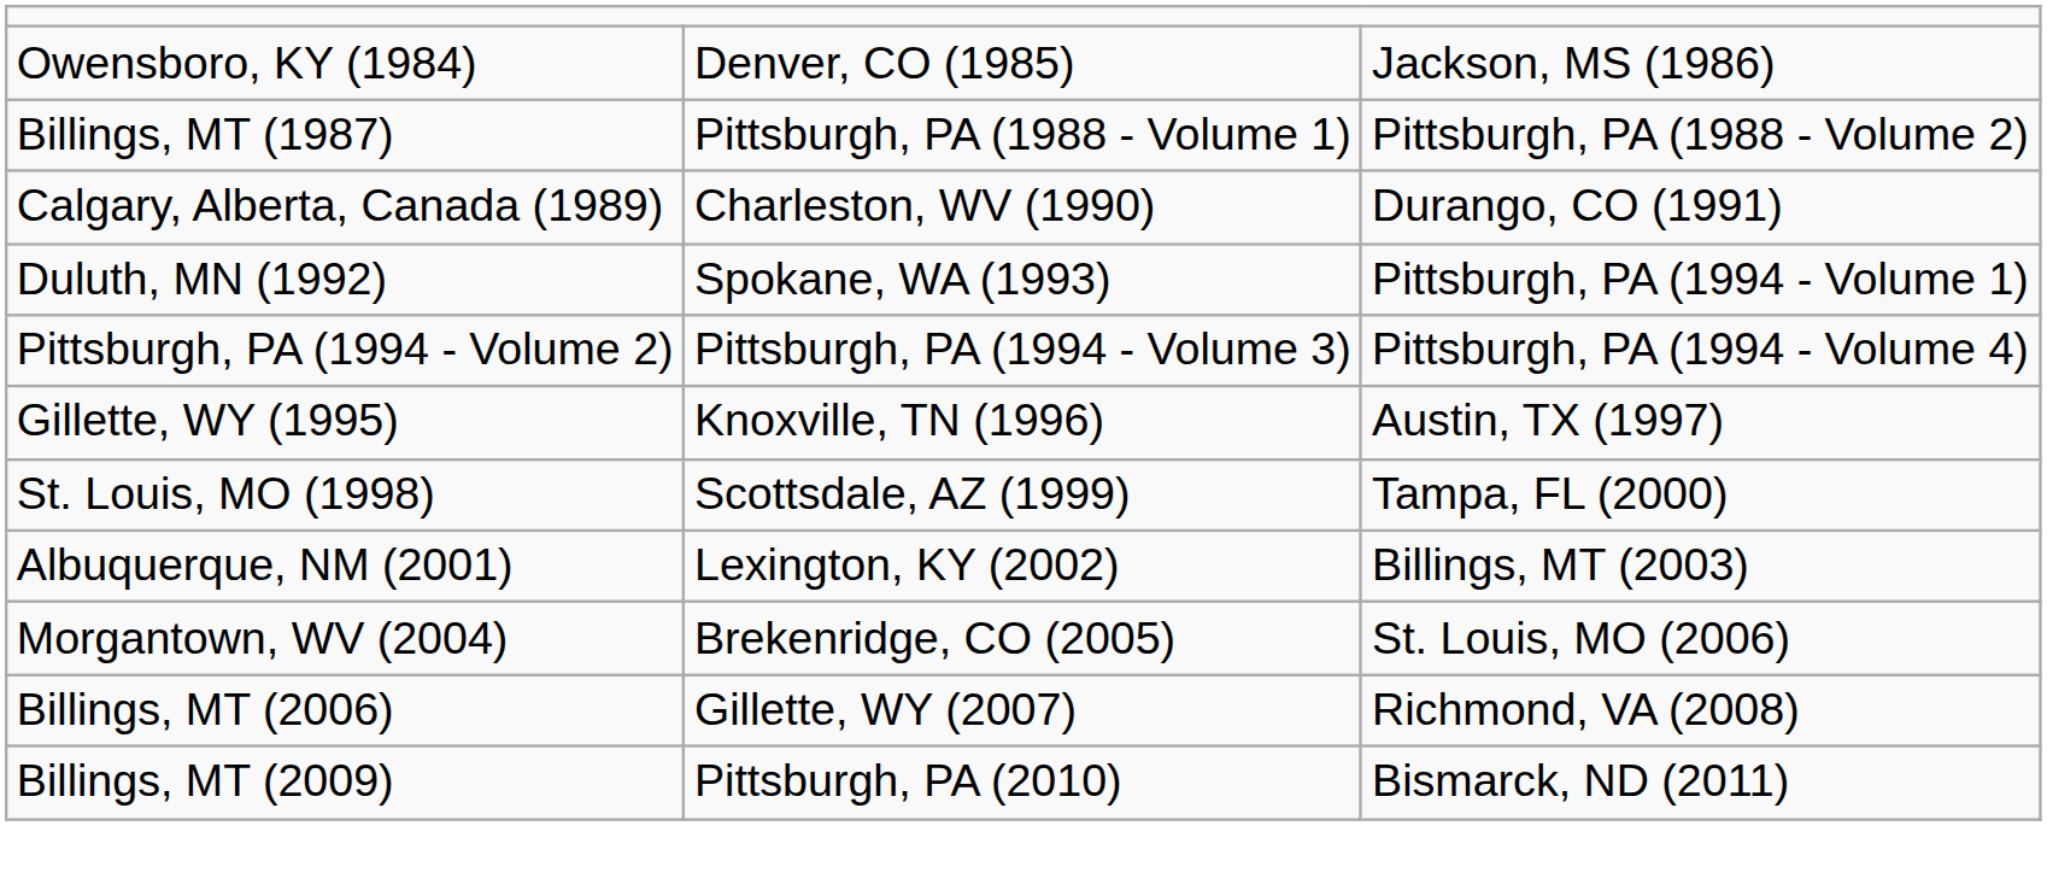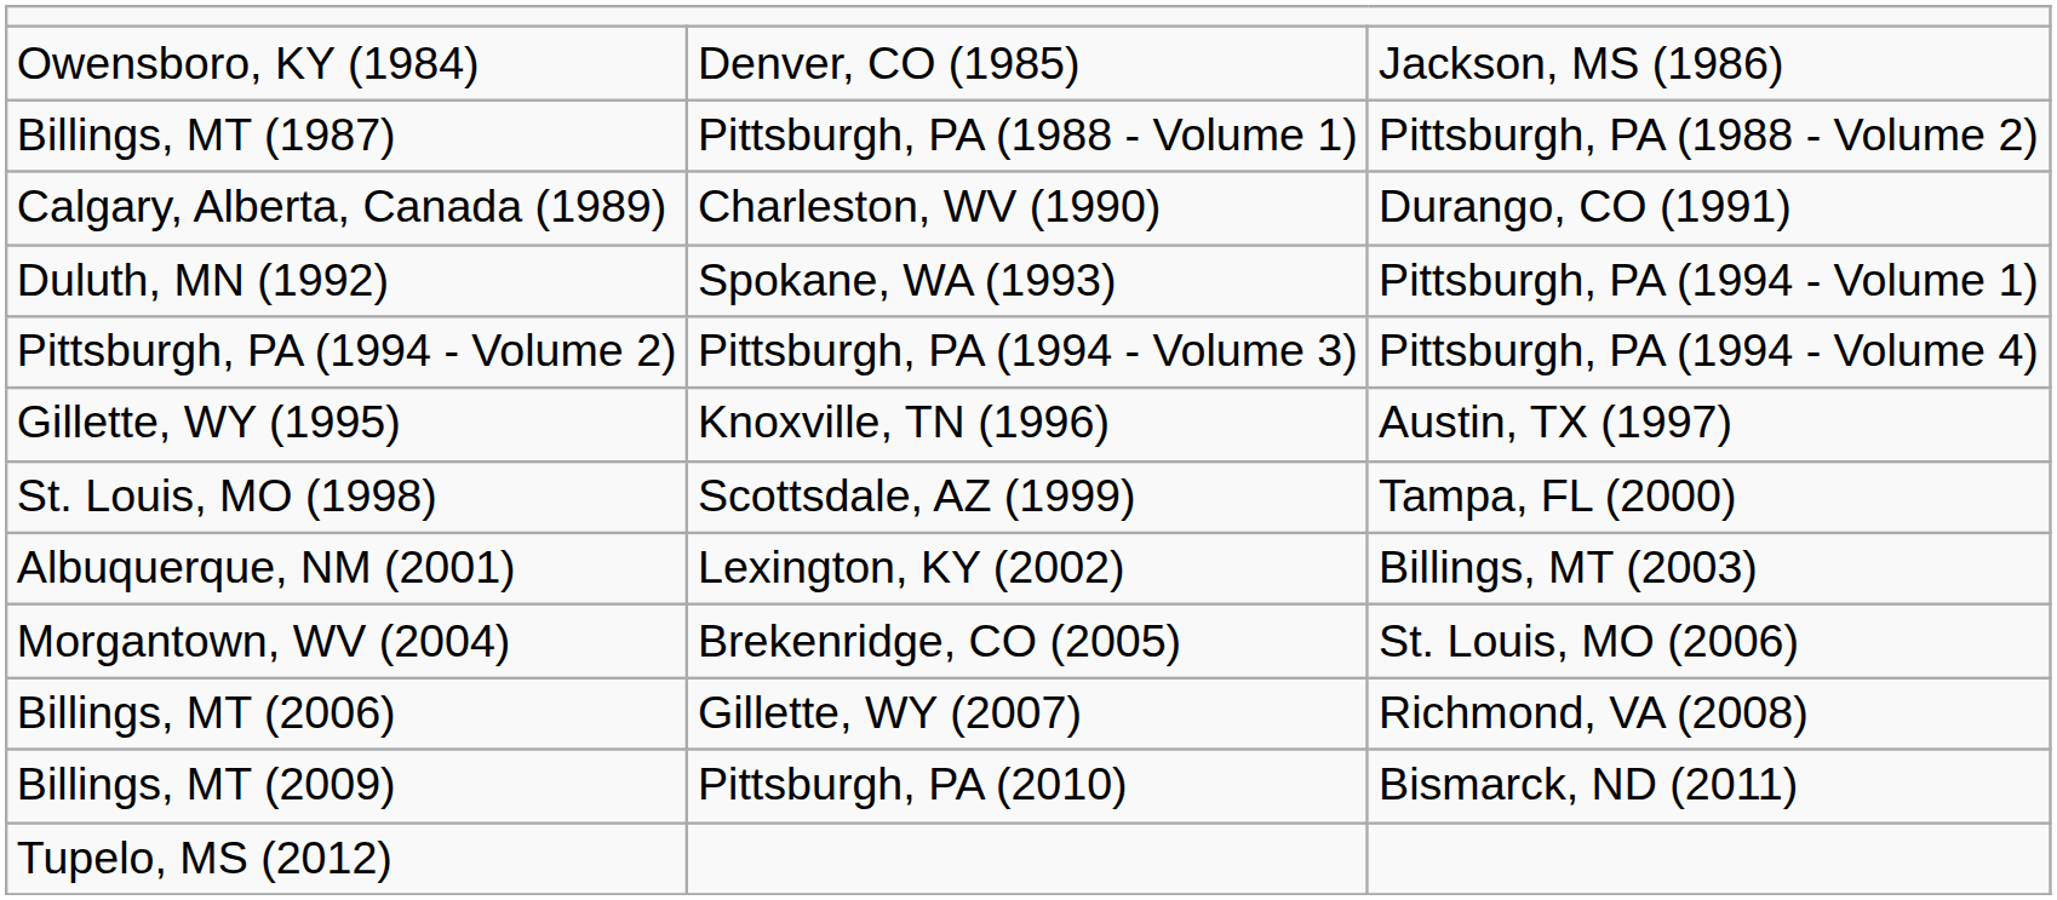+ row: Tupelo, MS (2012)
